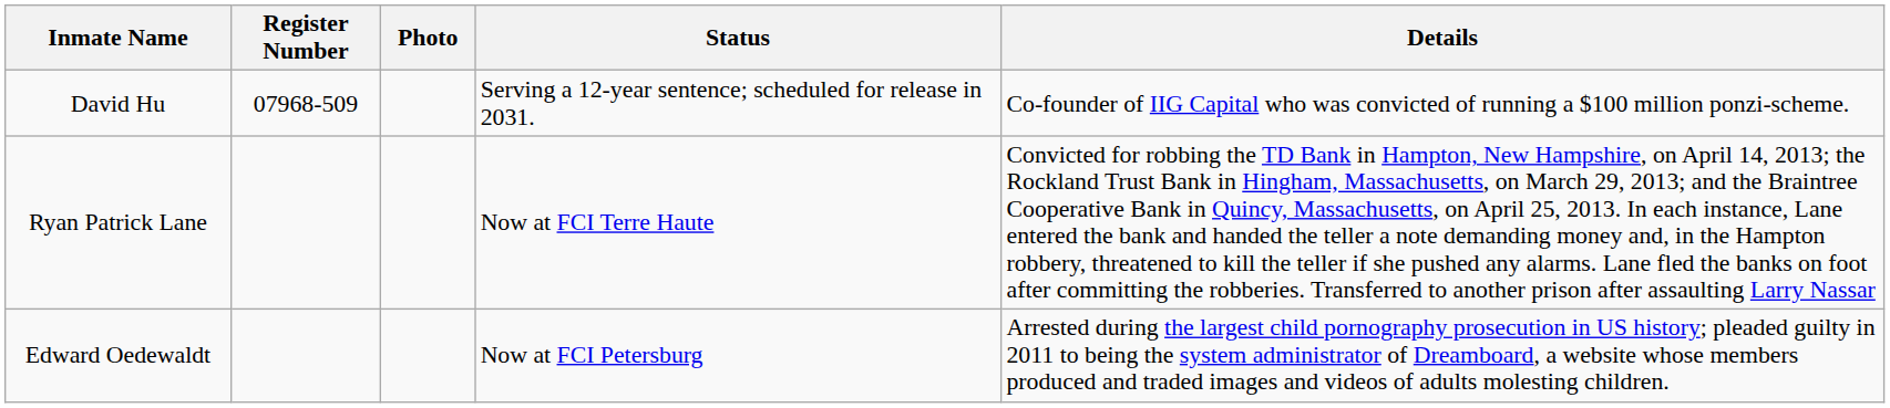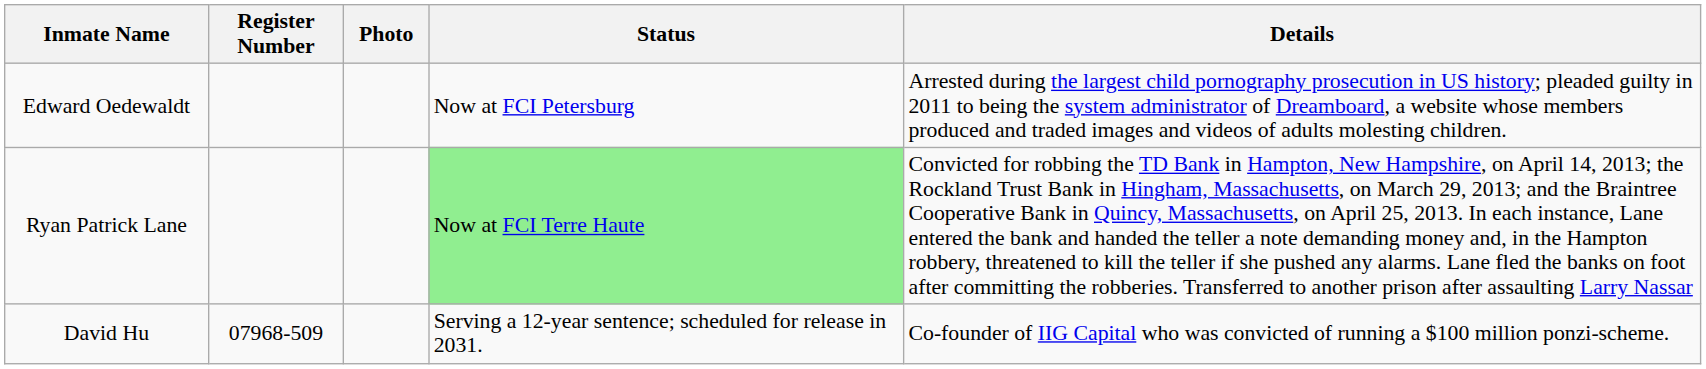rows swapped: Edward Oedewaldt <-> David Hu
Ryan Patrick Lane | Status: no background -> lightgreen background
